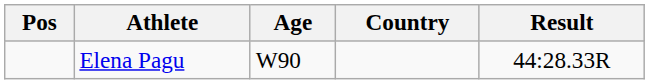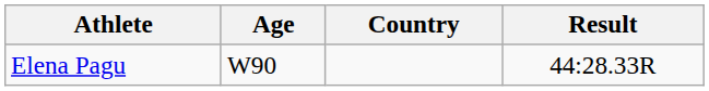- column: Pos
